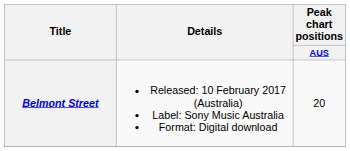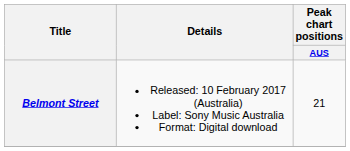Belmont Street | Peak chart positions / AUS: 20 -> 21
